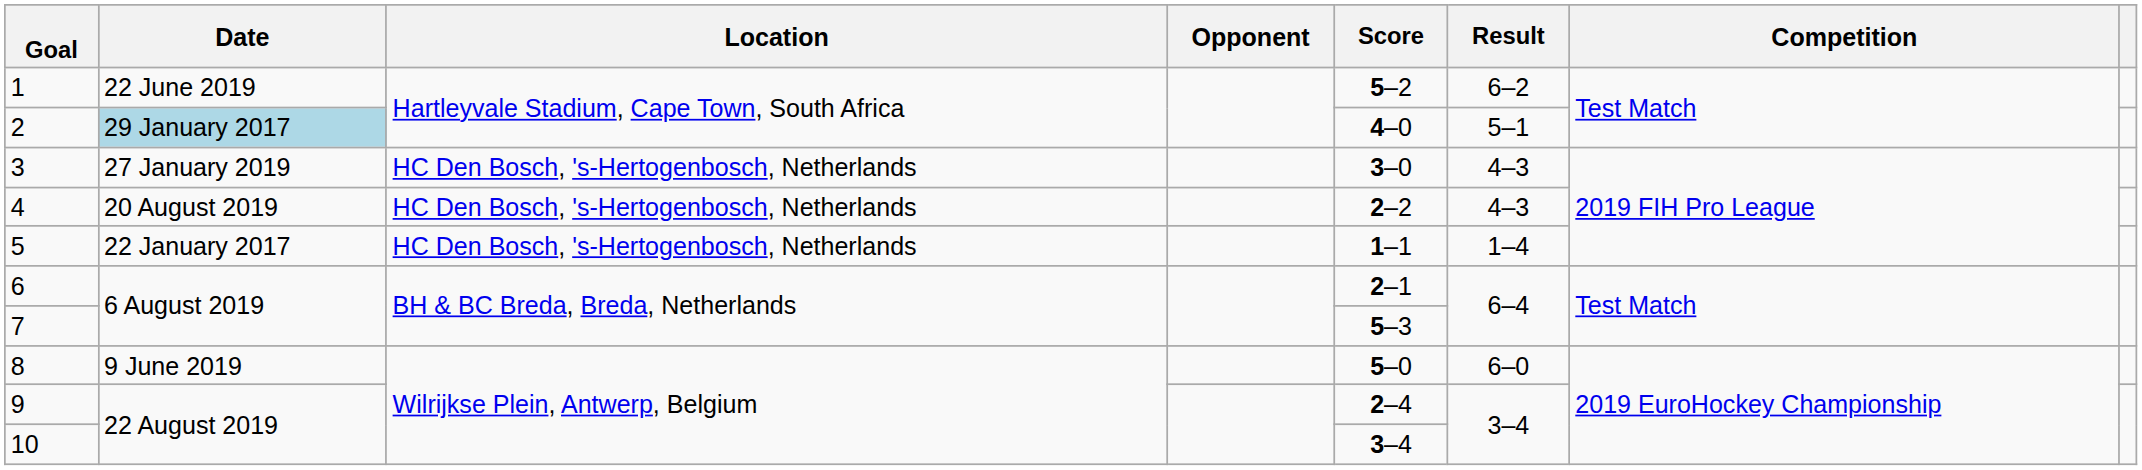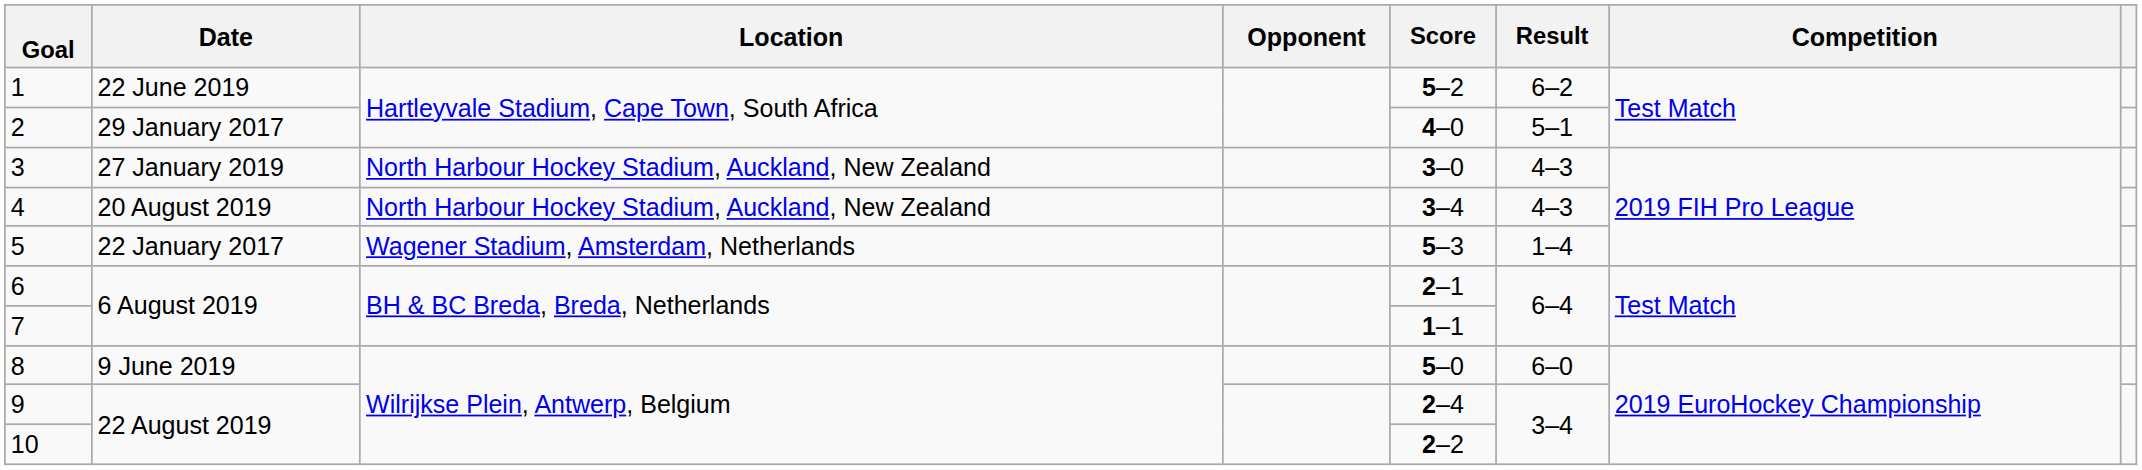2 | Date: lightblue background -> no background
3 | Location: HC Den Bosch, 's-Hertogenbosch, Netherlands -> North Harbour Hockey Stadium, Auckland, New Zealand
4 | Location: HC Den Bosch, 's-Hertogenbosch, Netherlands -> North Harbour Hockey Stadium, Auckland, New Zealand
4 | Score: 2–2 -> 3–4
5 | Location: HC Den Bosch, 's-Hertogenbosch, Netherlands -> Wagener Stadium, Amsterdam, Netherlands
5 | Score: 1–1 -> 5–3
7 | Score: 5–3 -> 1–1
10 | Score: 3–4 -> 2–2
